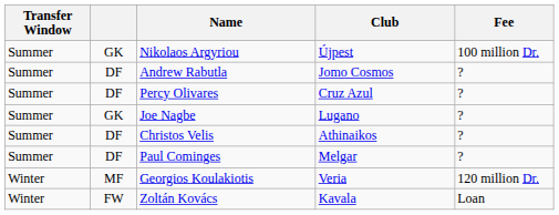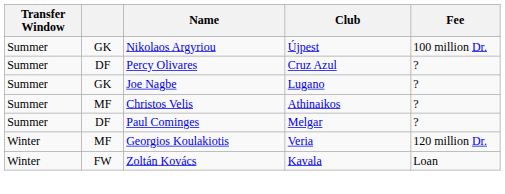- row: Summer | DF | Andrew Rabutla | Jomo Cosmos | ?
Christos Velis | column 2: DF -> MF
